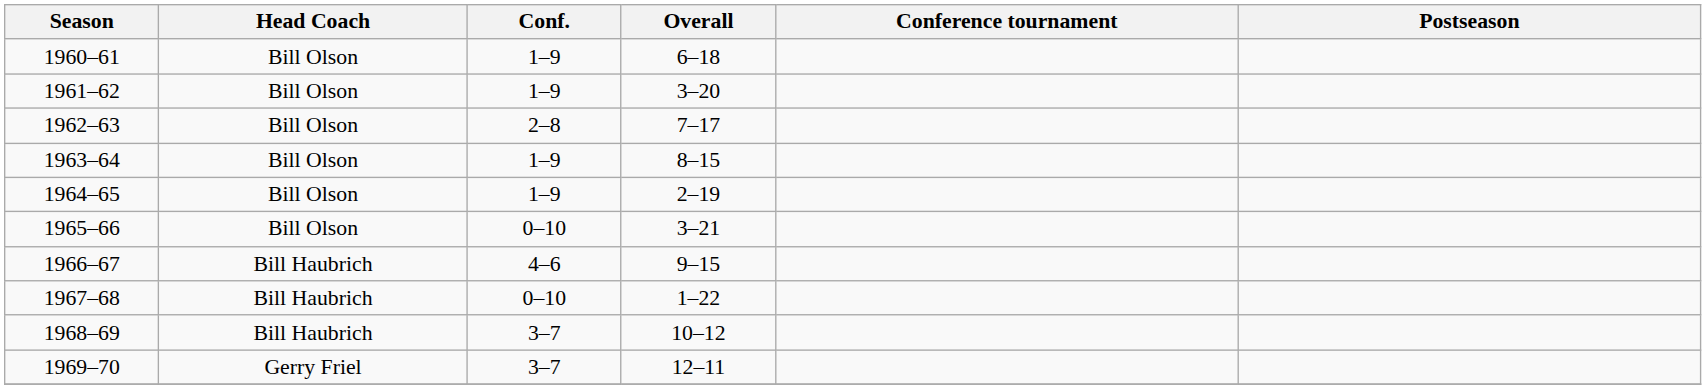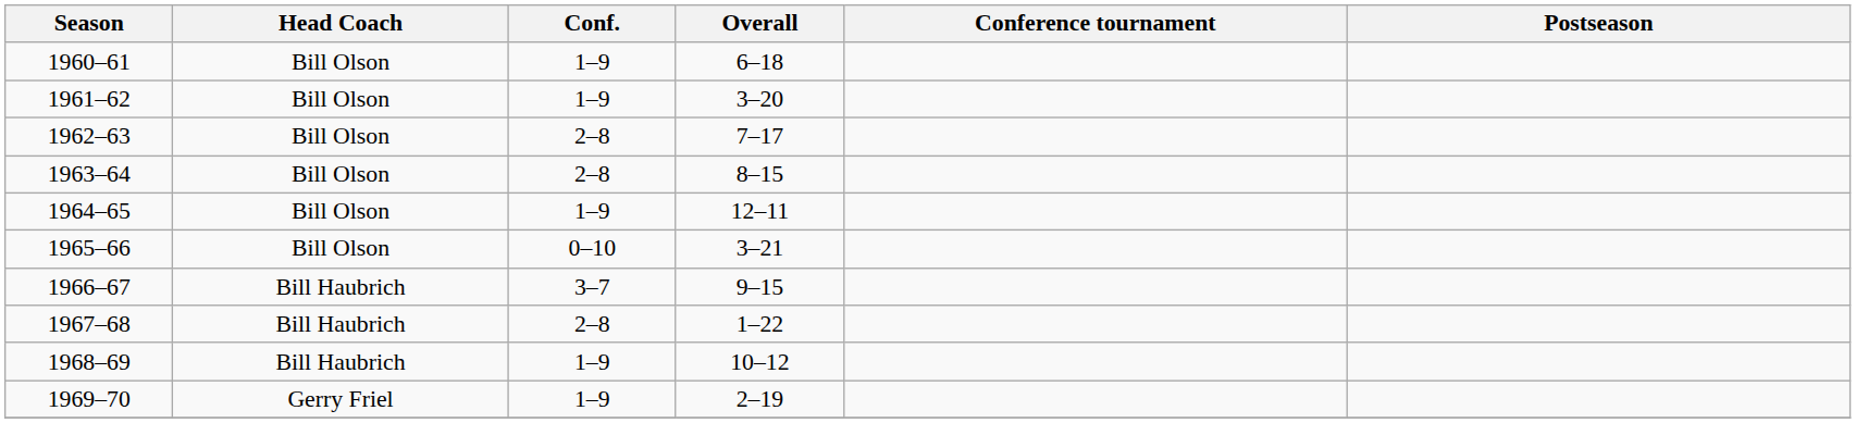1963–64 | Conf.: 1–9 -> 2–8
1964–65 | Overall: 2–19 -> 12–11
1966–67 | Conf.: 4–6 -> 3–7
1967–68 | Conf.: 0–10 -> 2–8
1968–69 | Conf.: 3–7 -> 1–9
1969–70 | Conf.: 3–7 -> 1–9
1969–70 | Overall: 12–11 -> 2–19
